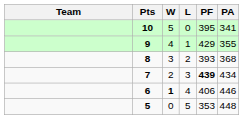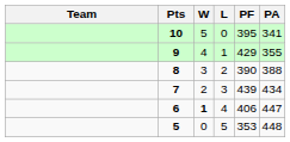8 | PF: 393 -> 390
8 | PA: 368 -> 388
7 | PF: bold -> normal
6 | PA: 446 -> 447
